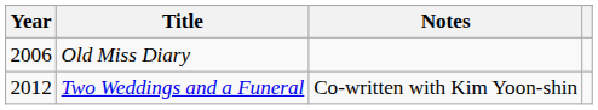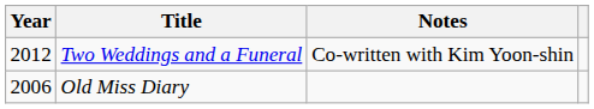rows swapped: Old Miss Diary <-> Two Weddings and a Funeral
